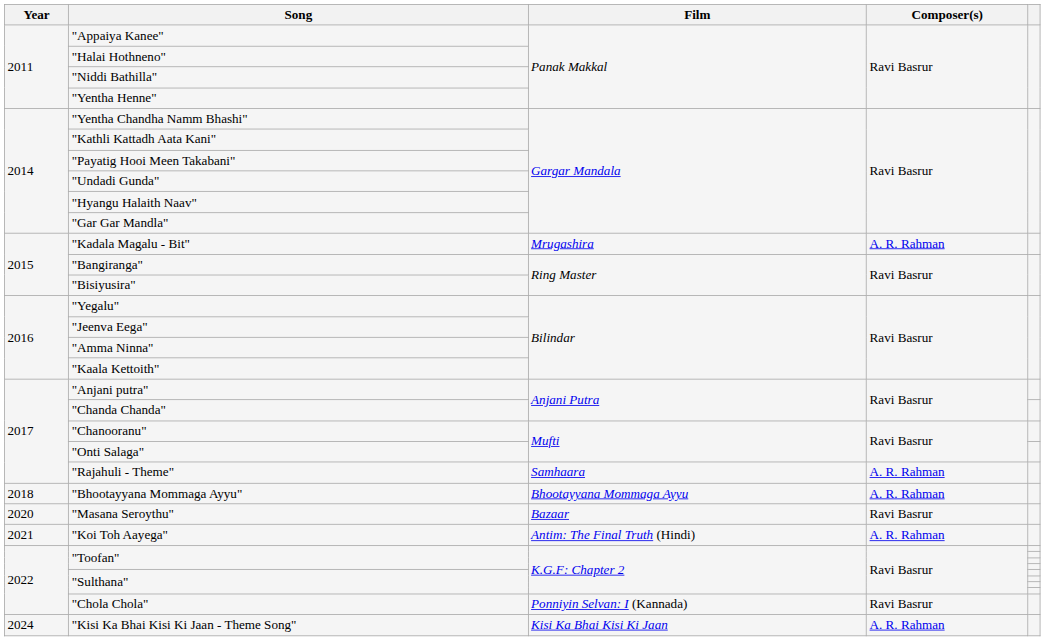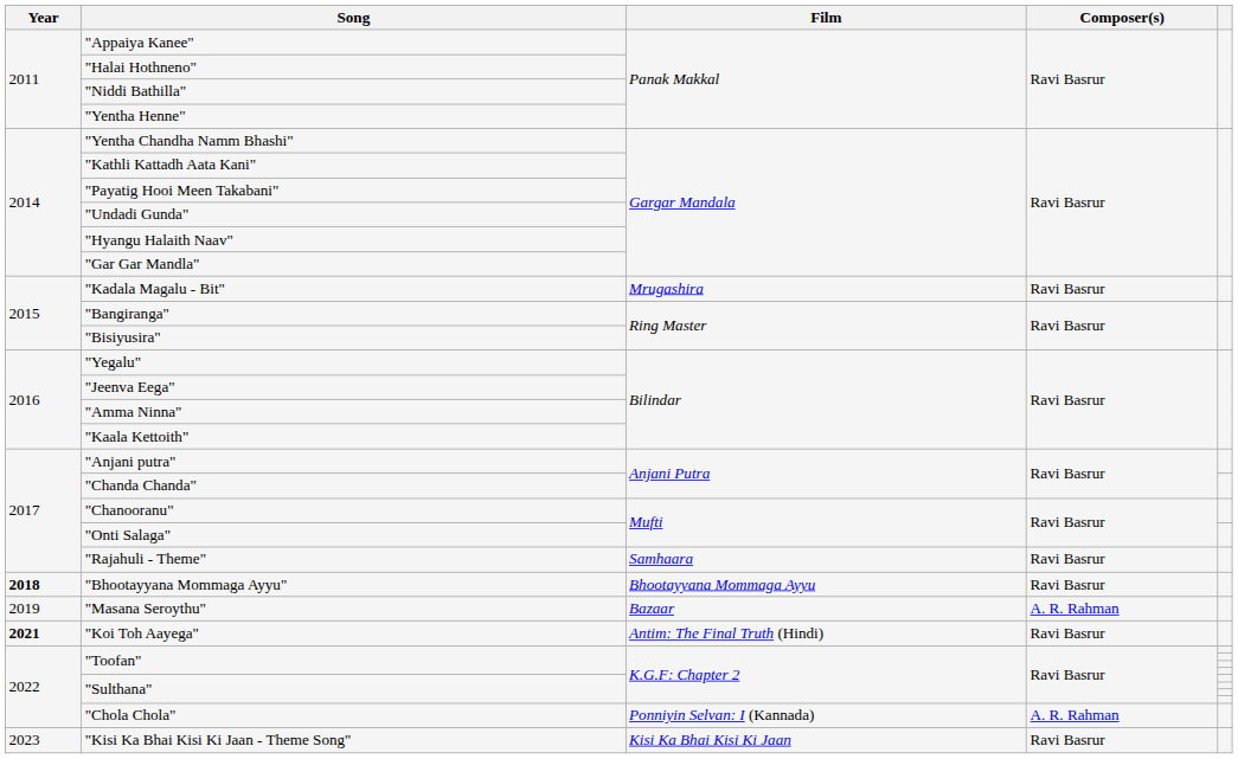"Kadala Magalu - Bit" | Composer(s): A. R. Rahman -> Ravi Basrur
"Rajahuli - Theme" | Composer(s): A. R. Rahman -> Ravi Basrur
"Bhootayyana Mommaga Ayyu" | Year: normal -> bold
"Bhootayyana Mommaga Ayyu" | Composer(s): A. R. Rahman -> Ravi Basrur
"Masana Seroythu" | Year: 2020 -> 2019
"Masana Seroythu" | Composer(s): Ravi Basrur -> A. R. Rahman
"Koi Toh Aayega" | Year: normal -> bold
"Koi Toh Aayega" | Composer(s): A. R. Rahman -> Ravi Basrur
"Chola Chola" | Composer(s): Ravi Basrur -> A. R. Rahman
"Kisi Ka Bhai Kisi Ki Jaan - Theme Song" | Year: 2024 -> 2023
"Kisi Ka Bhai Kisi Ki Jaan - Theme Song" | Composer(s): A. R. Rahman -> Ravi Basrur
